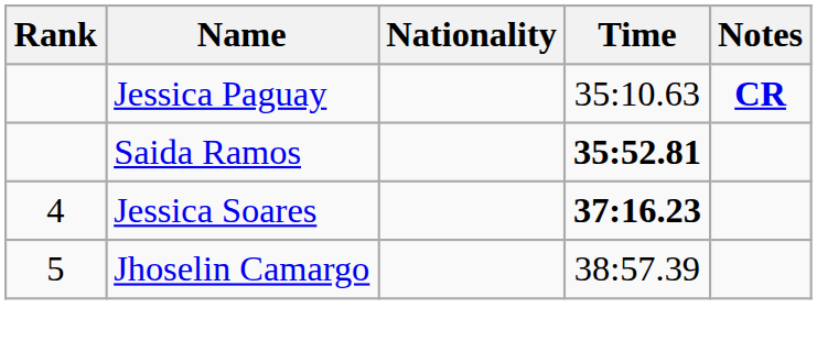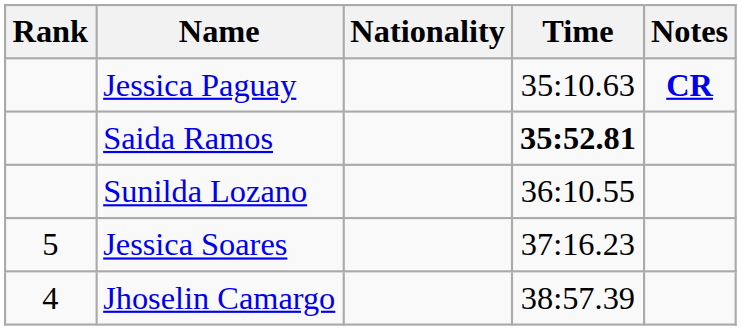+ row: Sunilda Lozano | 36:10.55
Jessica Soares | Rank: 4 -> 5
Jessica Soares | Time: bold -> normal
Jhoselin Camargo | Rank: 5 -> 4
